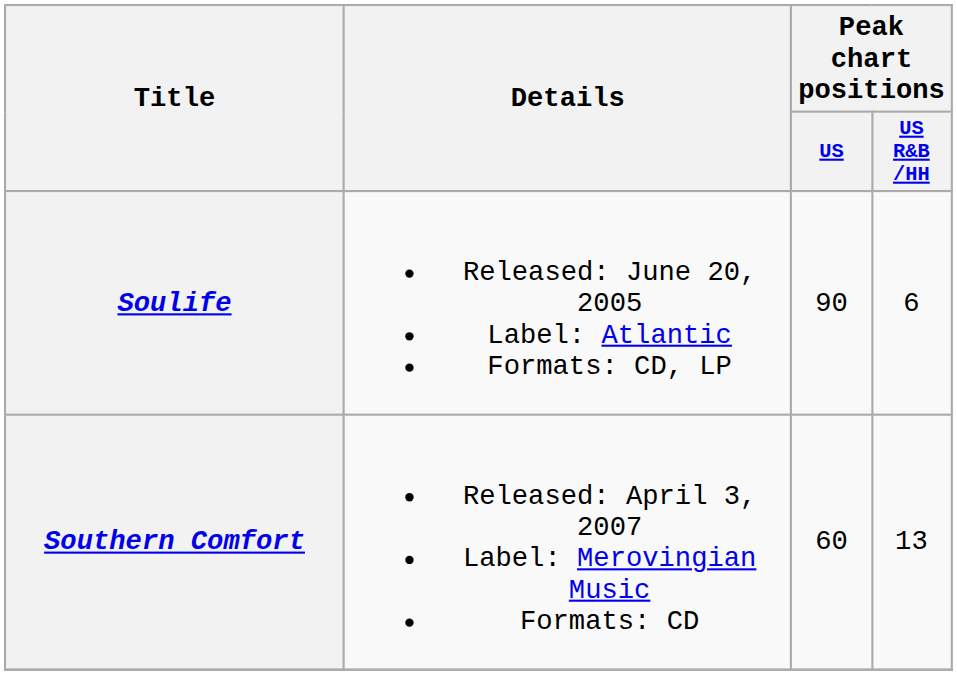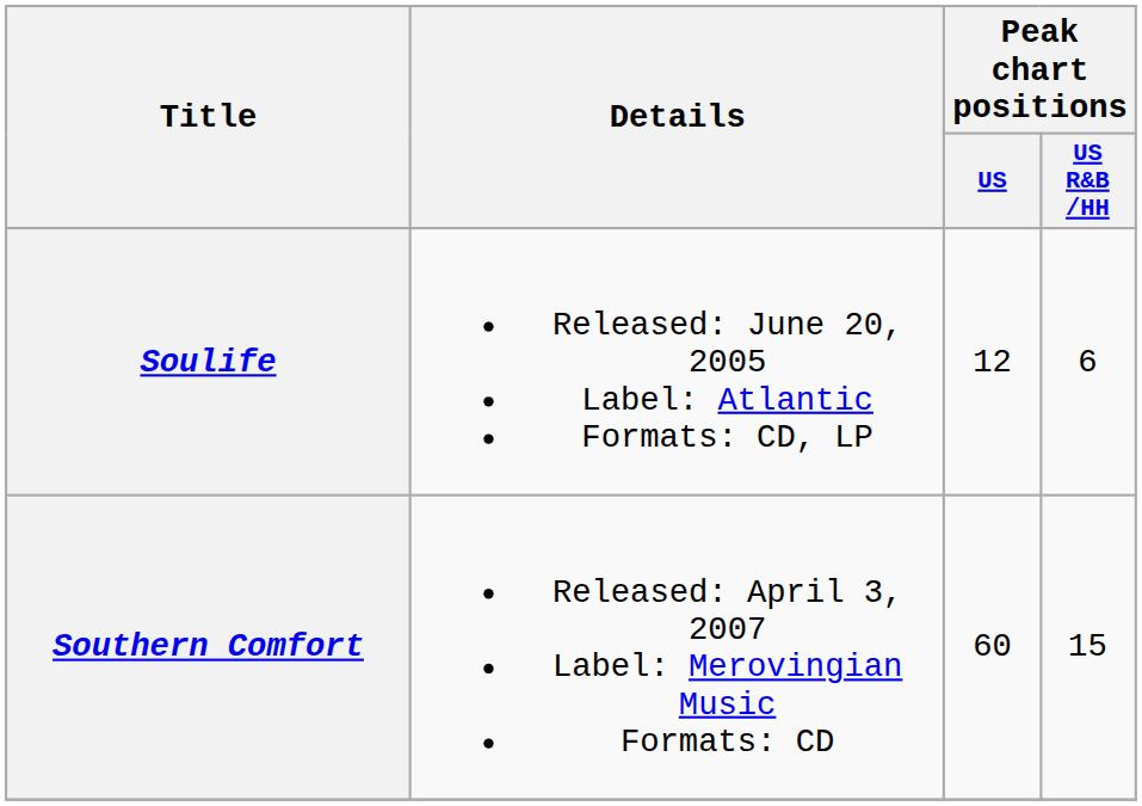Soulife | Peak chart positions / US: 90 -> 12
Southern Comfort | Peak chart positions / US R&B /HH: 13 -> 15
